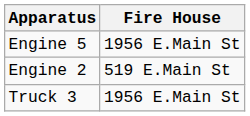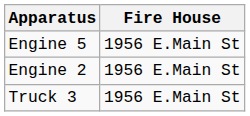Engine 2 | Fire House: 519 E.Main St -> 1956 E.Main St
